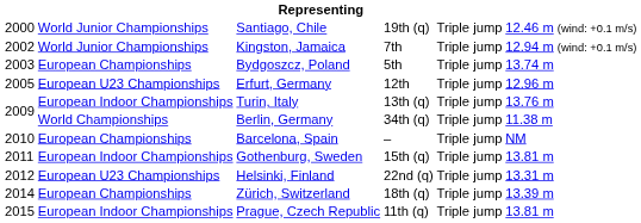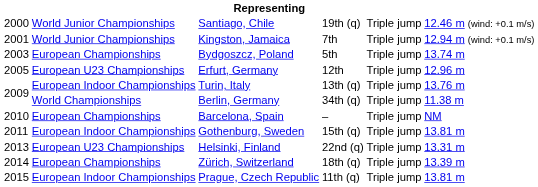Kingston, Jamaica | column 1: 2002 -> 2001
Helsinki, Finland | column 1: 2012 -> 2013
